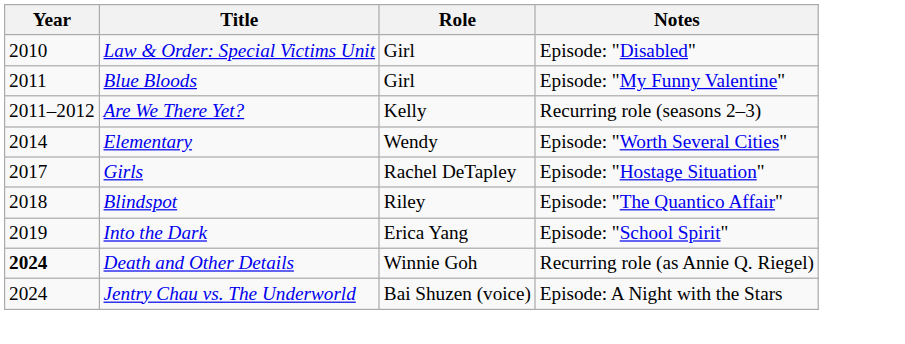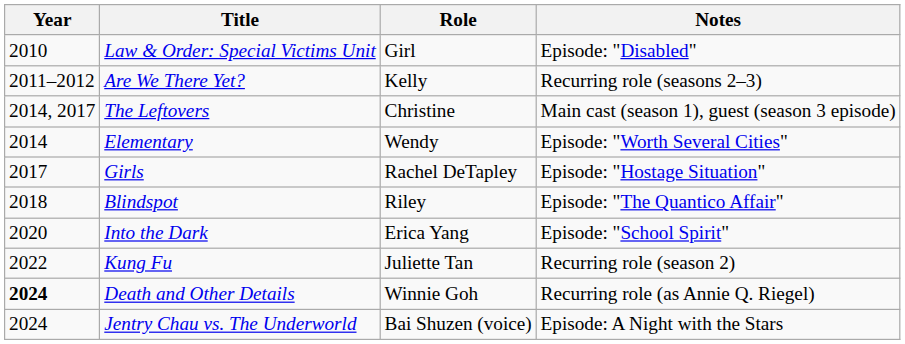- row: 2011 | Blue Bloods | Girl | Episode: "My Funny Valentine"
+ row: 2014, 2017 | The Leftovers | Christine | Main cast (season 1), guest (season 3 episode)
Into the Dark | Year: 2019 -> 2020
+ row: 2022 | Kung Fu | Juliette Tan | Recurring role (season 2)
